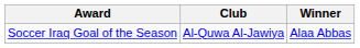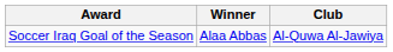columns swapped: Winner <-> Club
